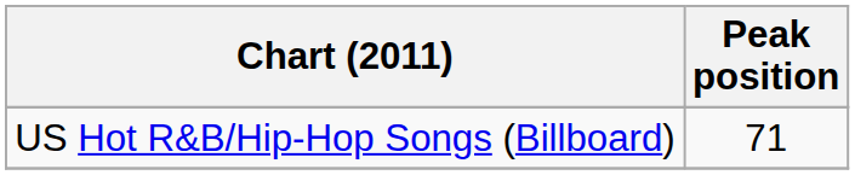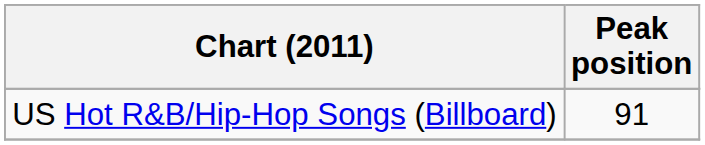US Hot R&B/Hip-Hop Songs (Billboard) | Peak position: 71 -> 91
